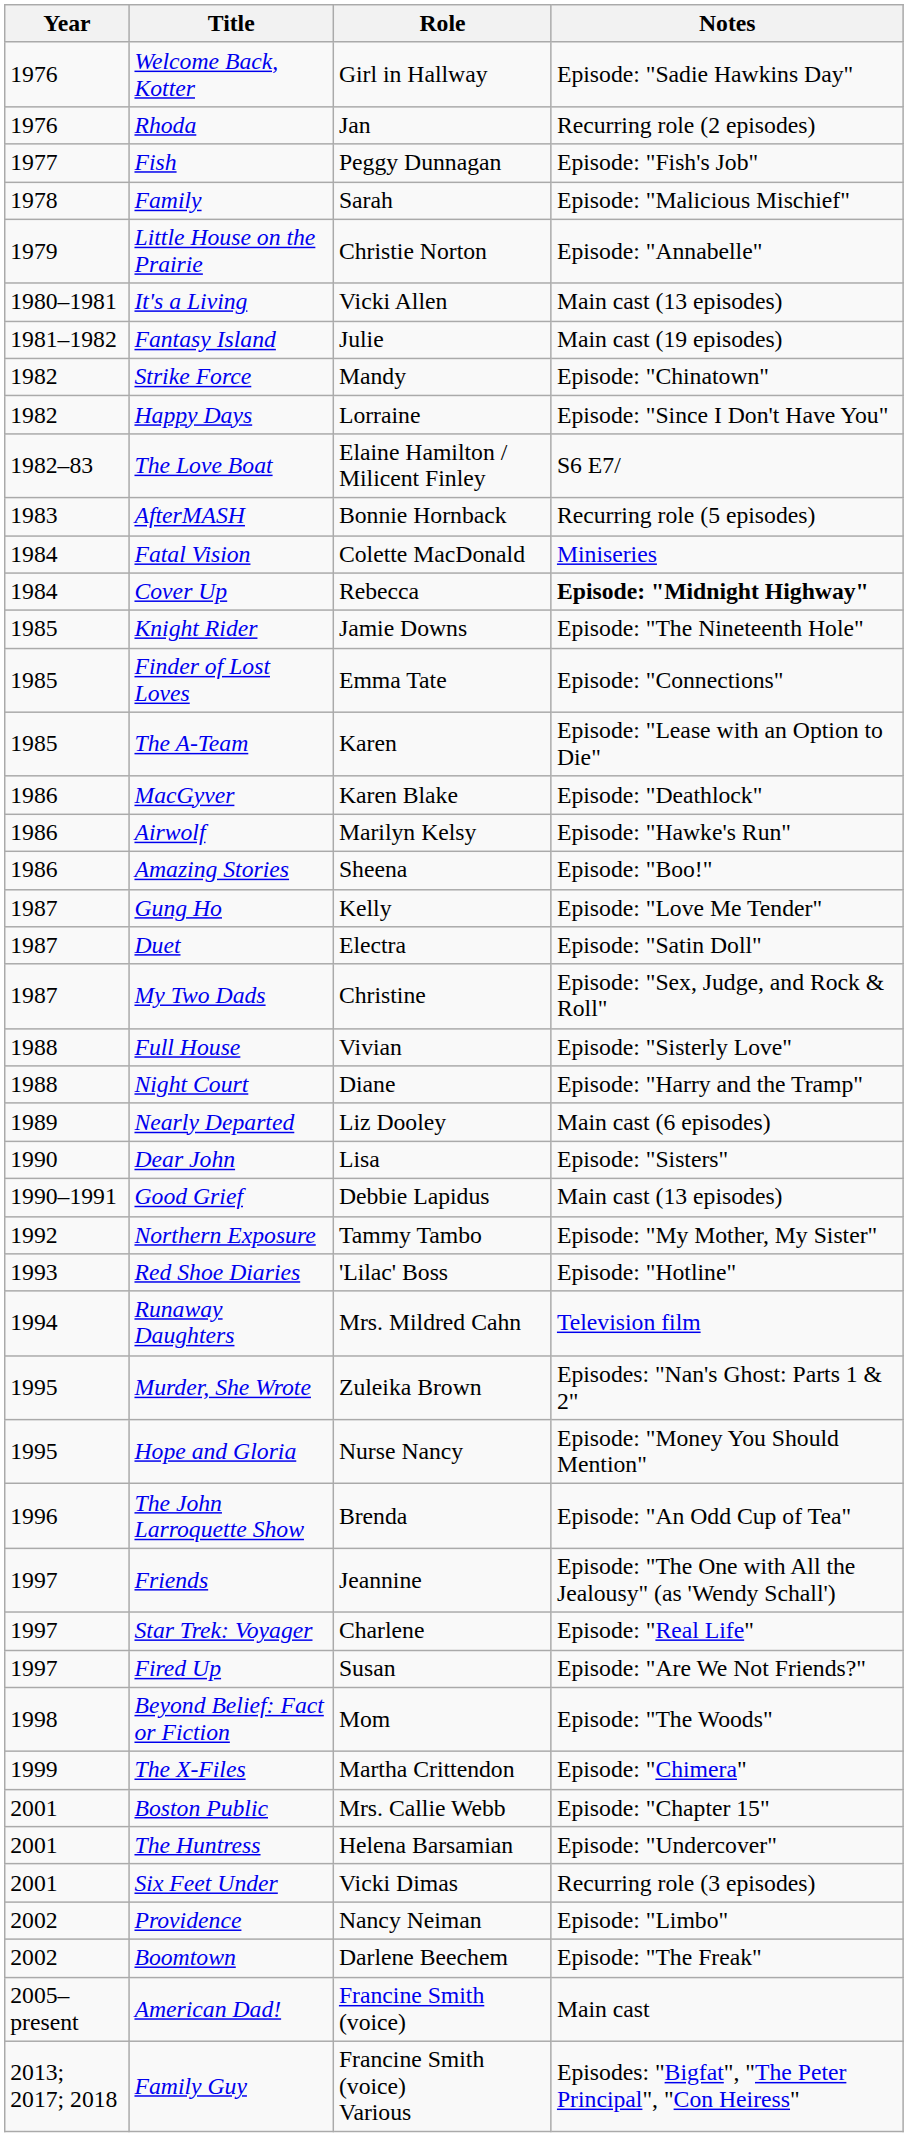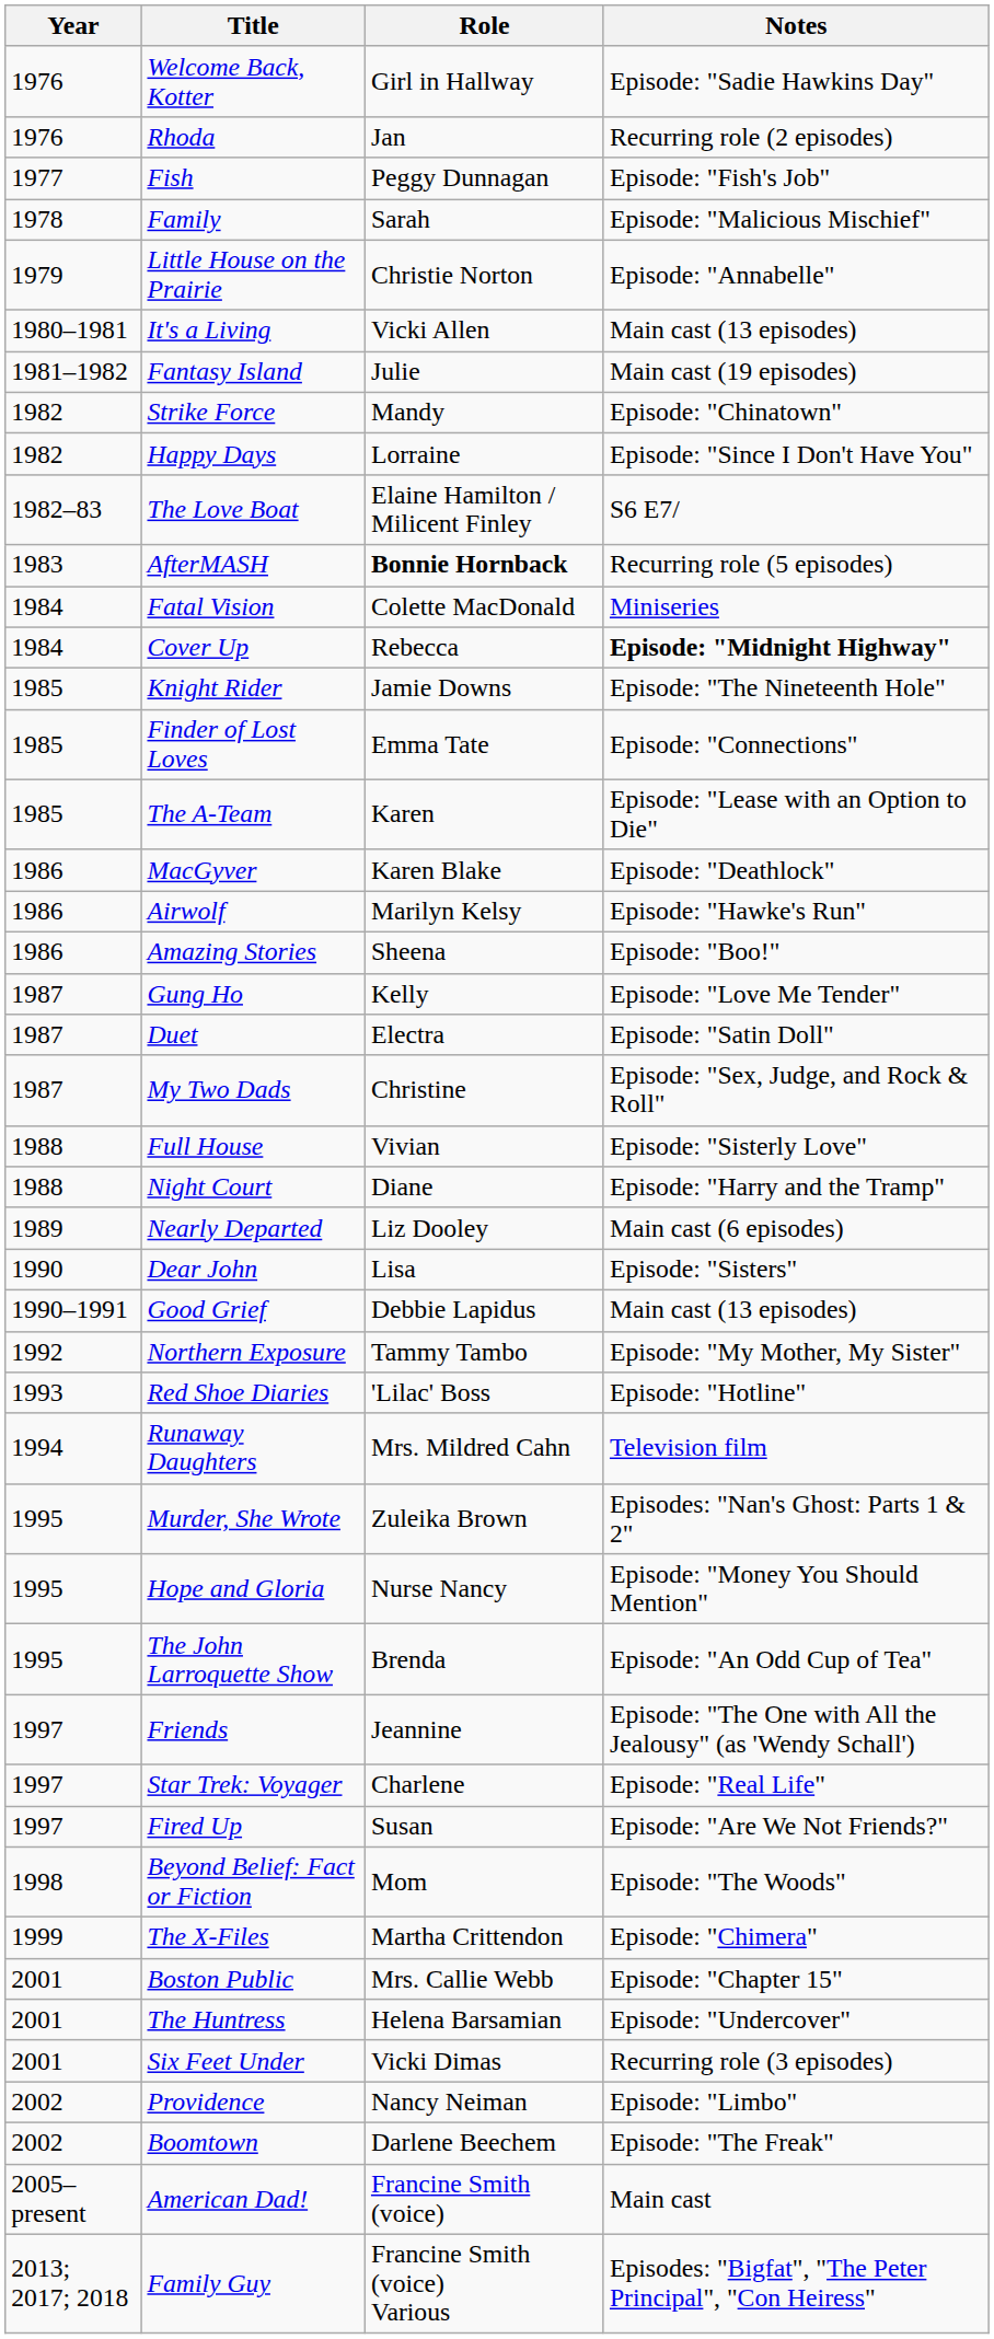AfterMASH | Role: normal -> bold
The John Larroquette Show | Year: 1996 -> 1995
